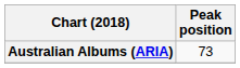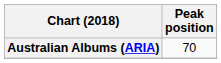Australian Albums (ARIA) | Peak position: 73 -> 70
